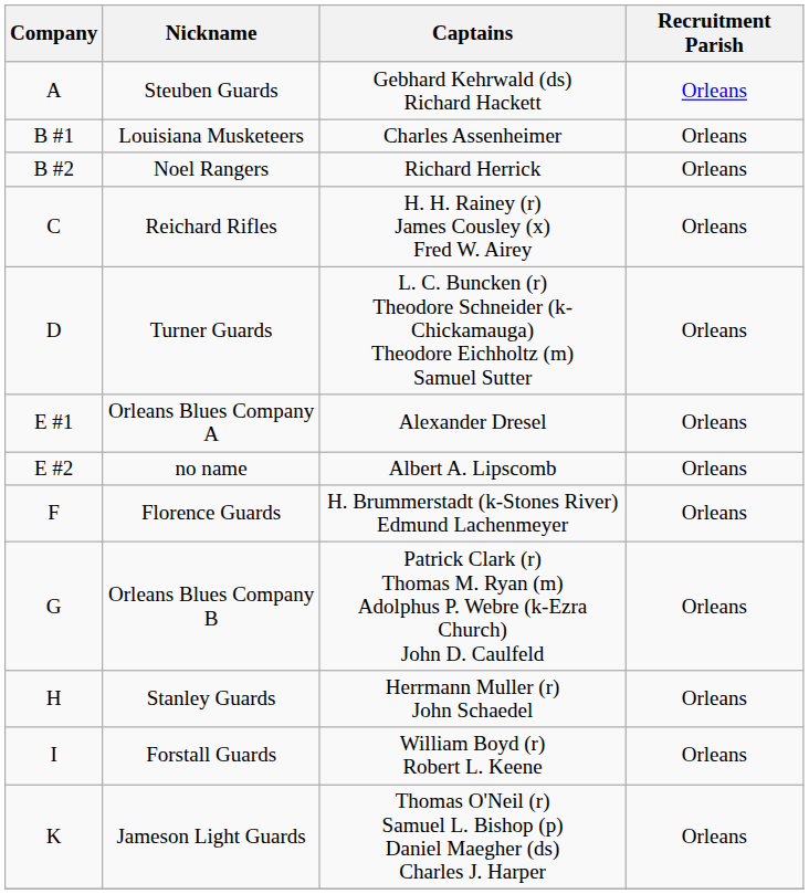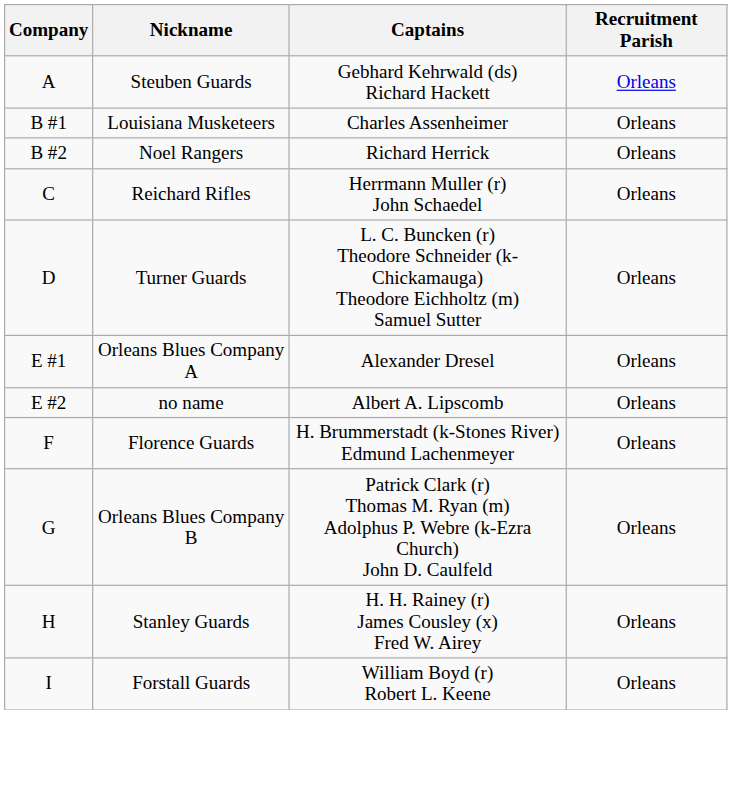Reichard Rifles | Captains: H. H. Rainey (r) James Cousley (x) Fred W. Airey -> Herrmann Muller (r) John Schaedel
Stanley Guards | Captains: Herrmann Muller (r) John Schaedel -> H. H. Rainey (r) James Cousley (x) Fred W. Airey
- row: K | Jameson Light Guards | Thomas O'Neil (r) Samuel L. Bishop (p) Daniel Maegher (ds) Charles J. Harper | Orleans
